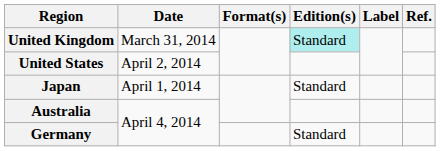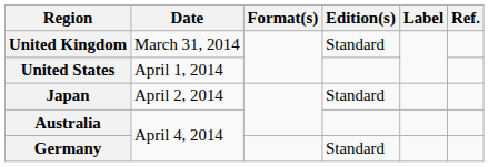United Kingdom | Edition(s): paleturquoise background -> no background
United States | Date: April 2, 2014 -> April 1, 2014
Japan | Date: April 1, 2014 -> April 2, 2014
